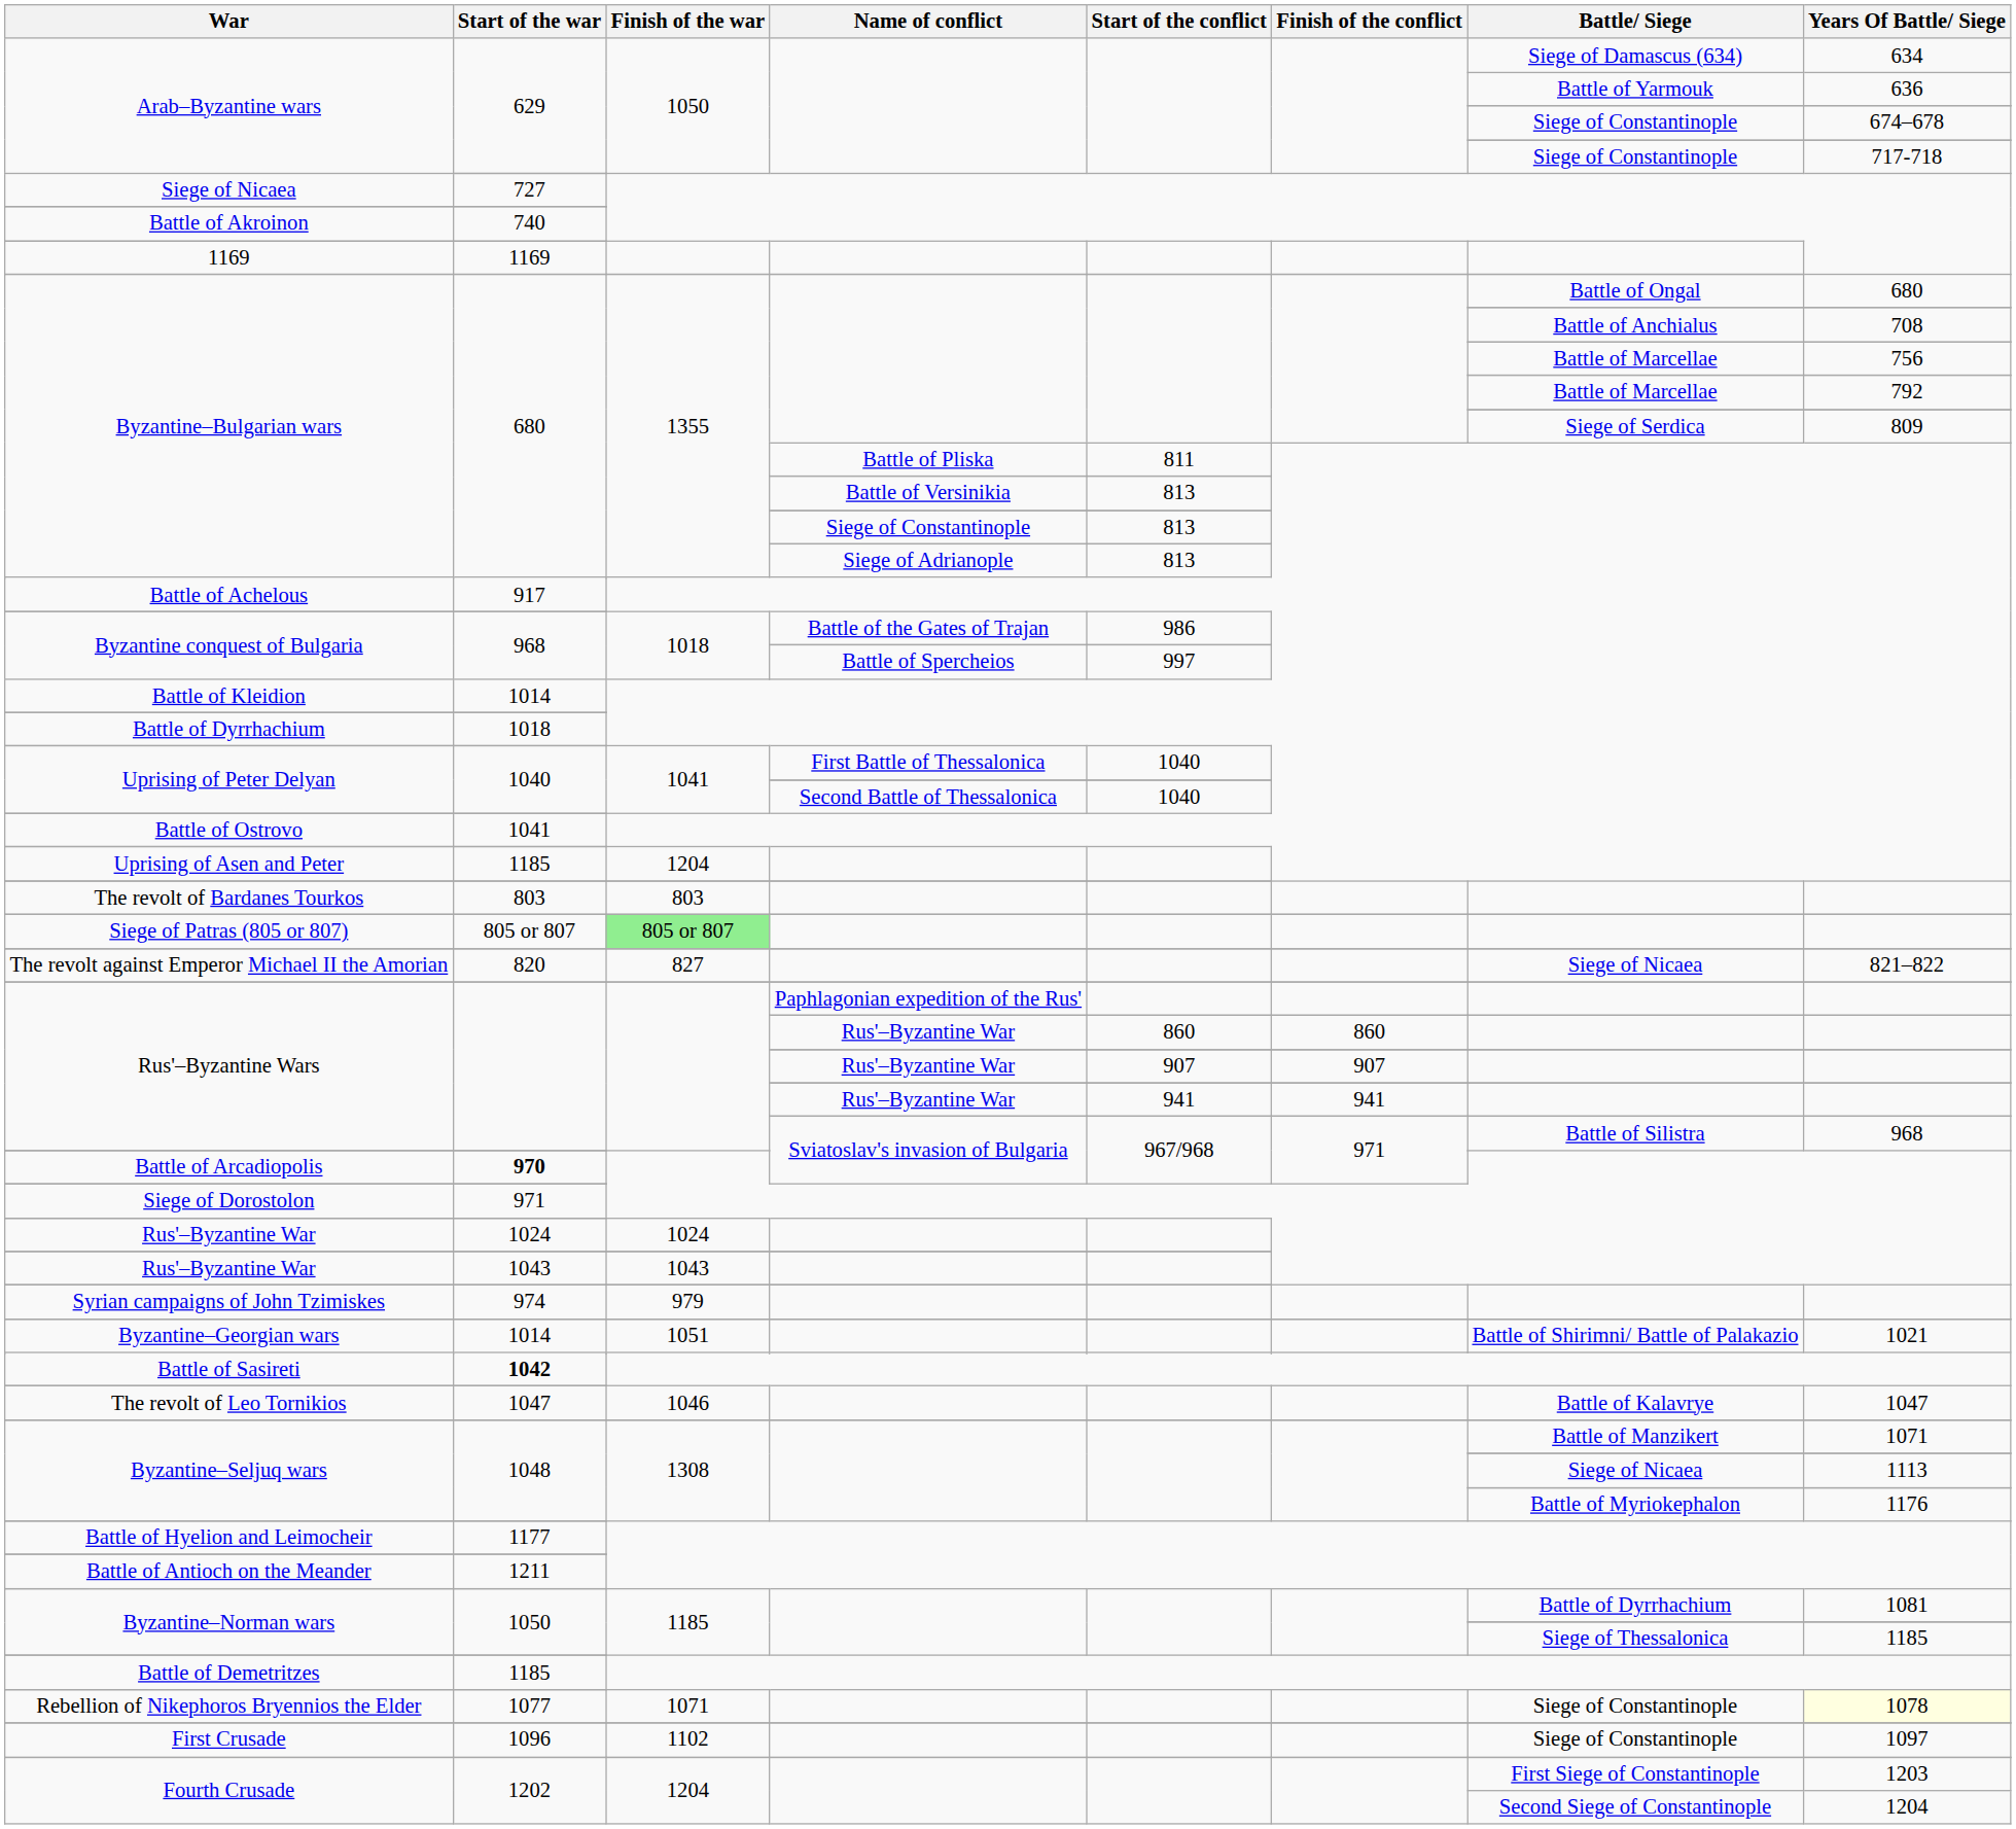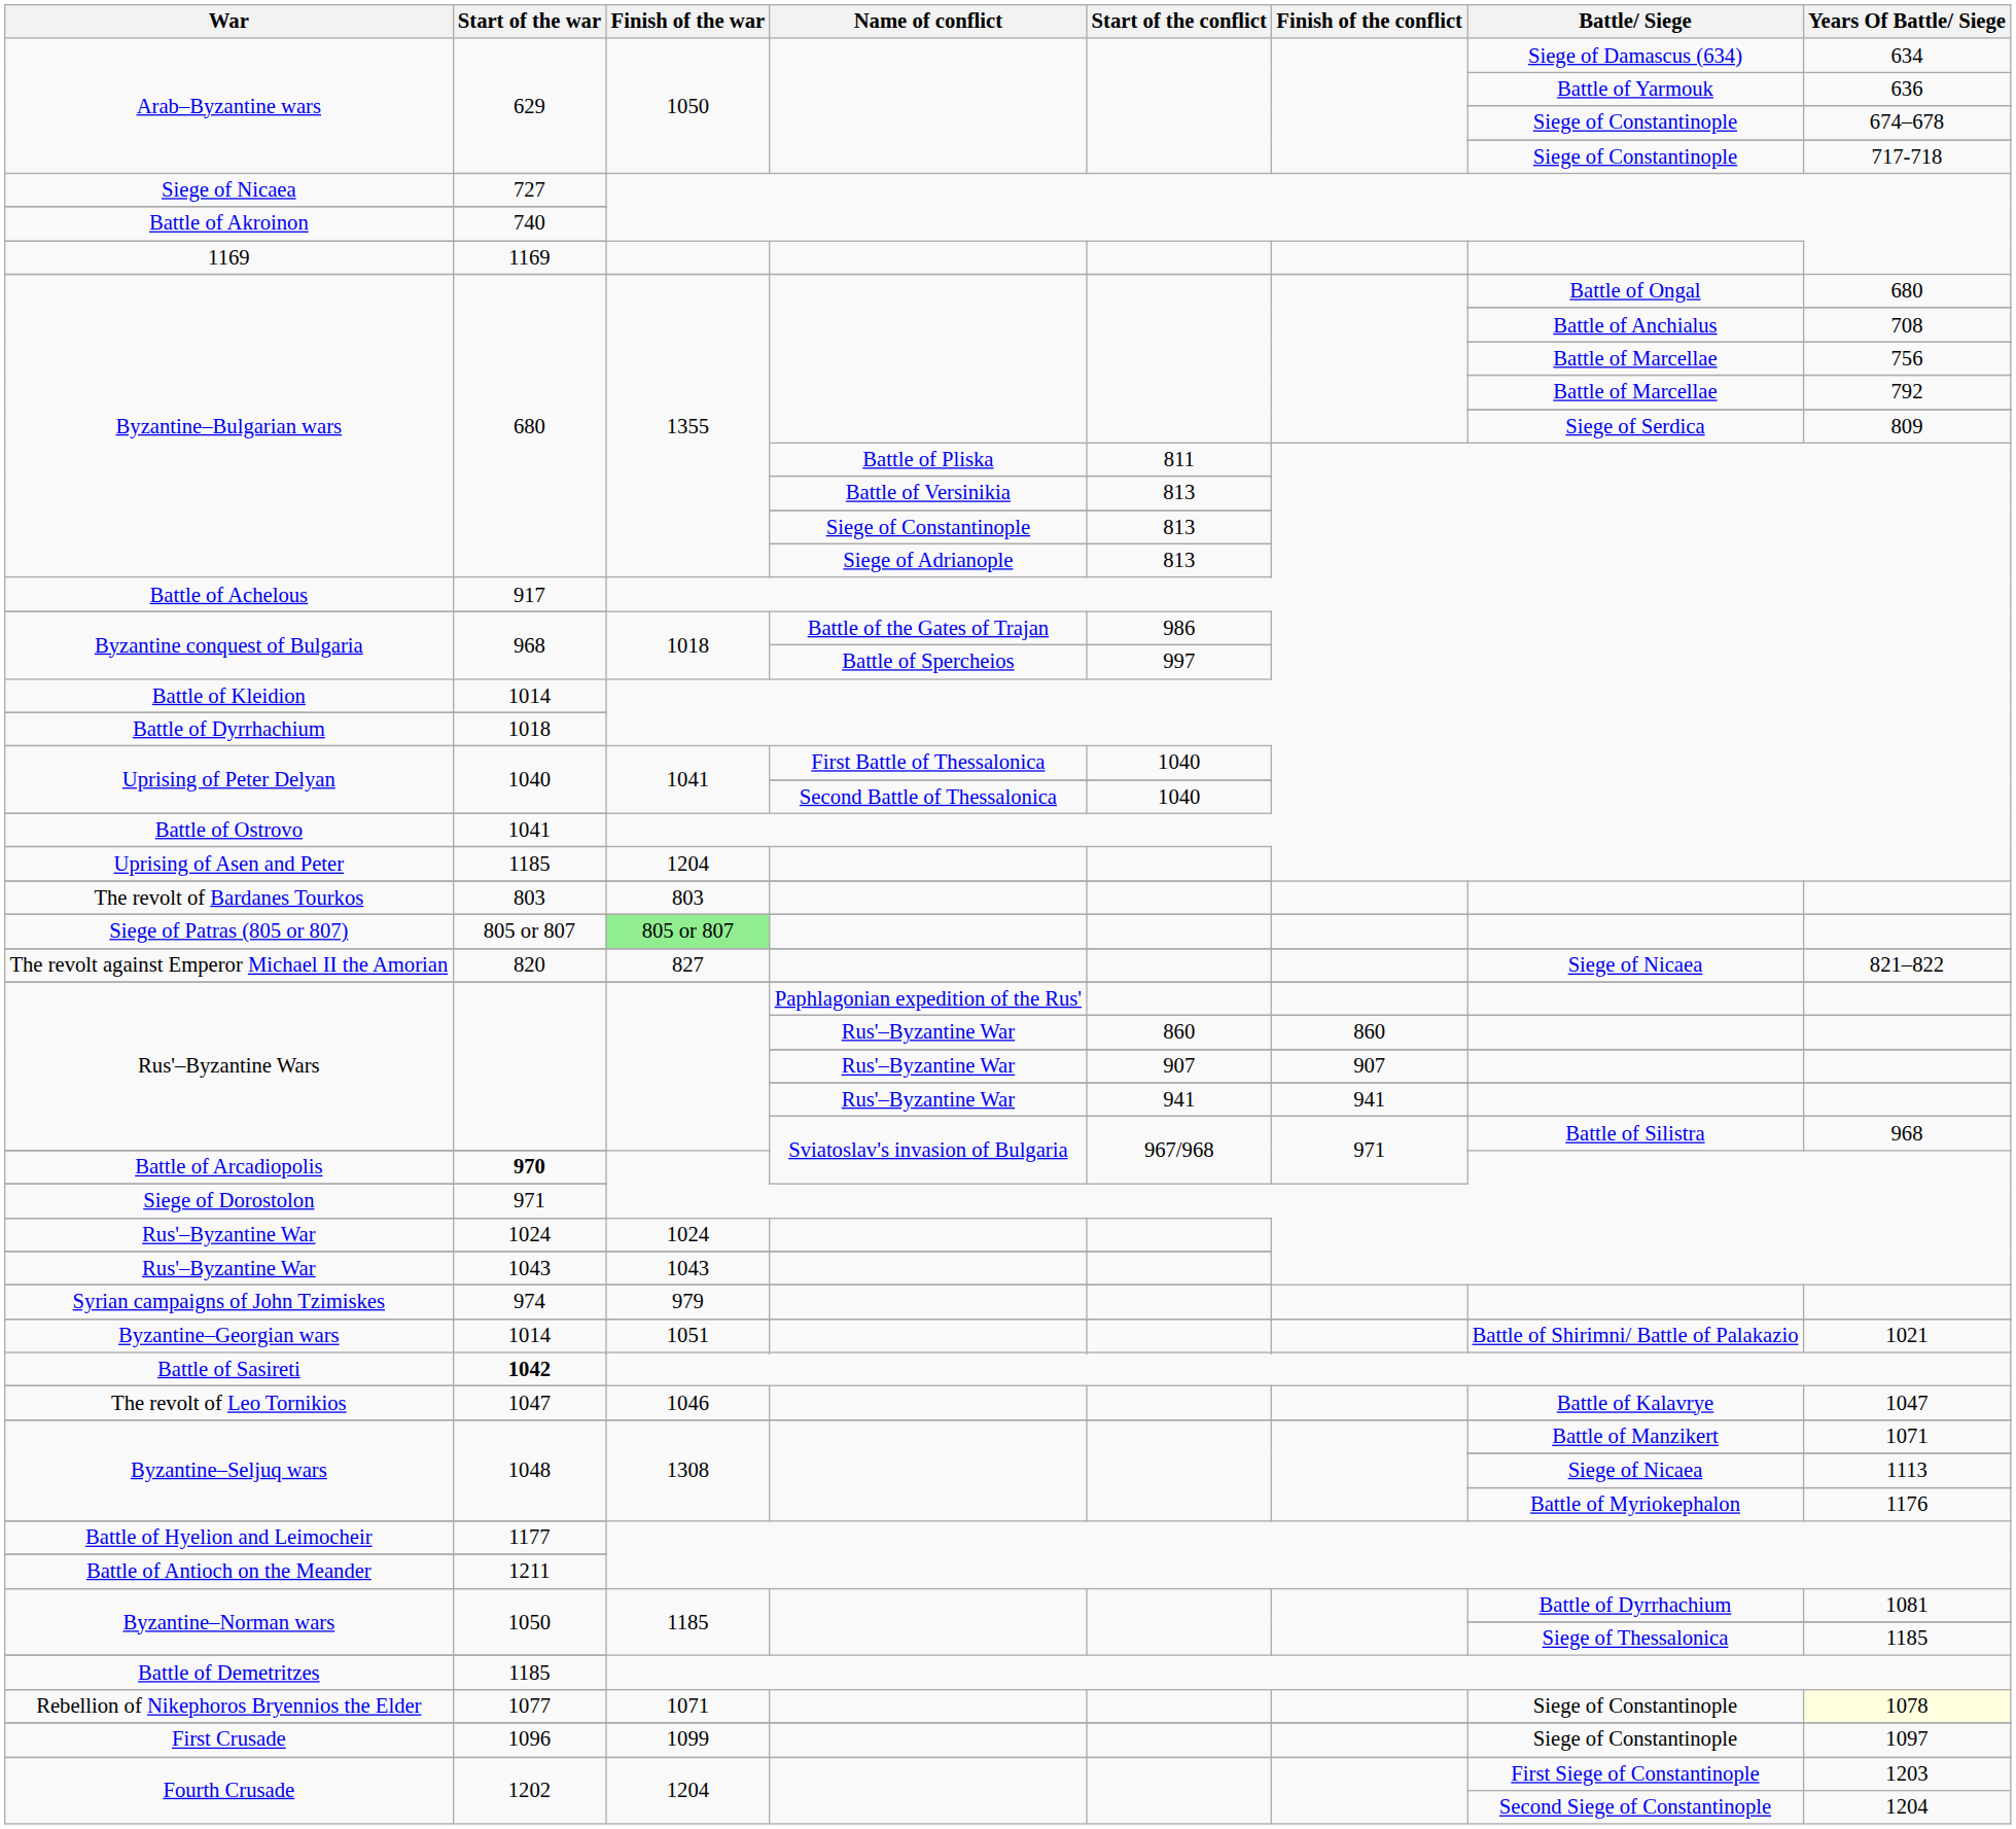First Crusade | Finish of the war: 1102 -> 1099
